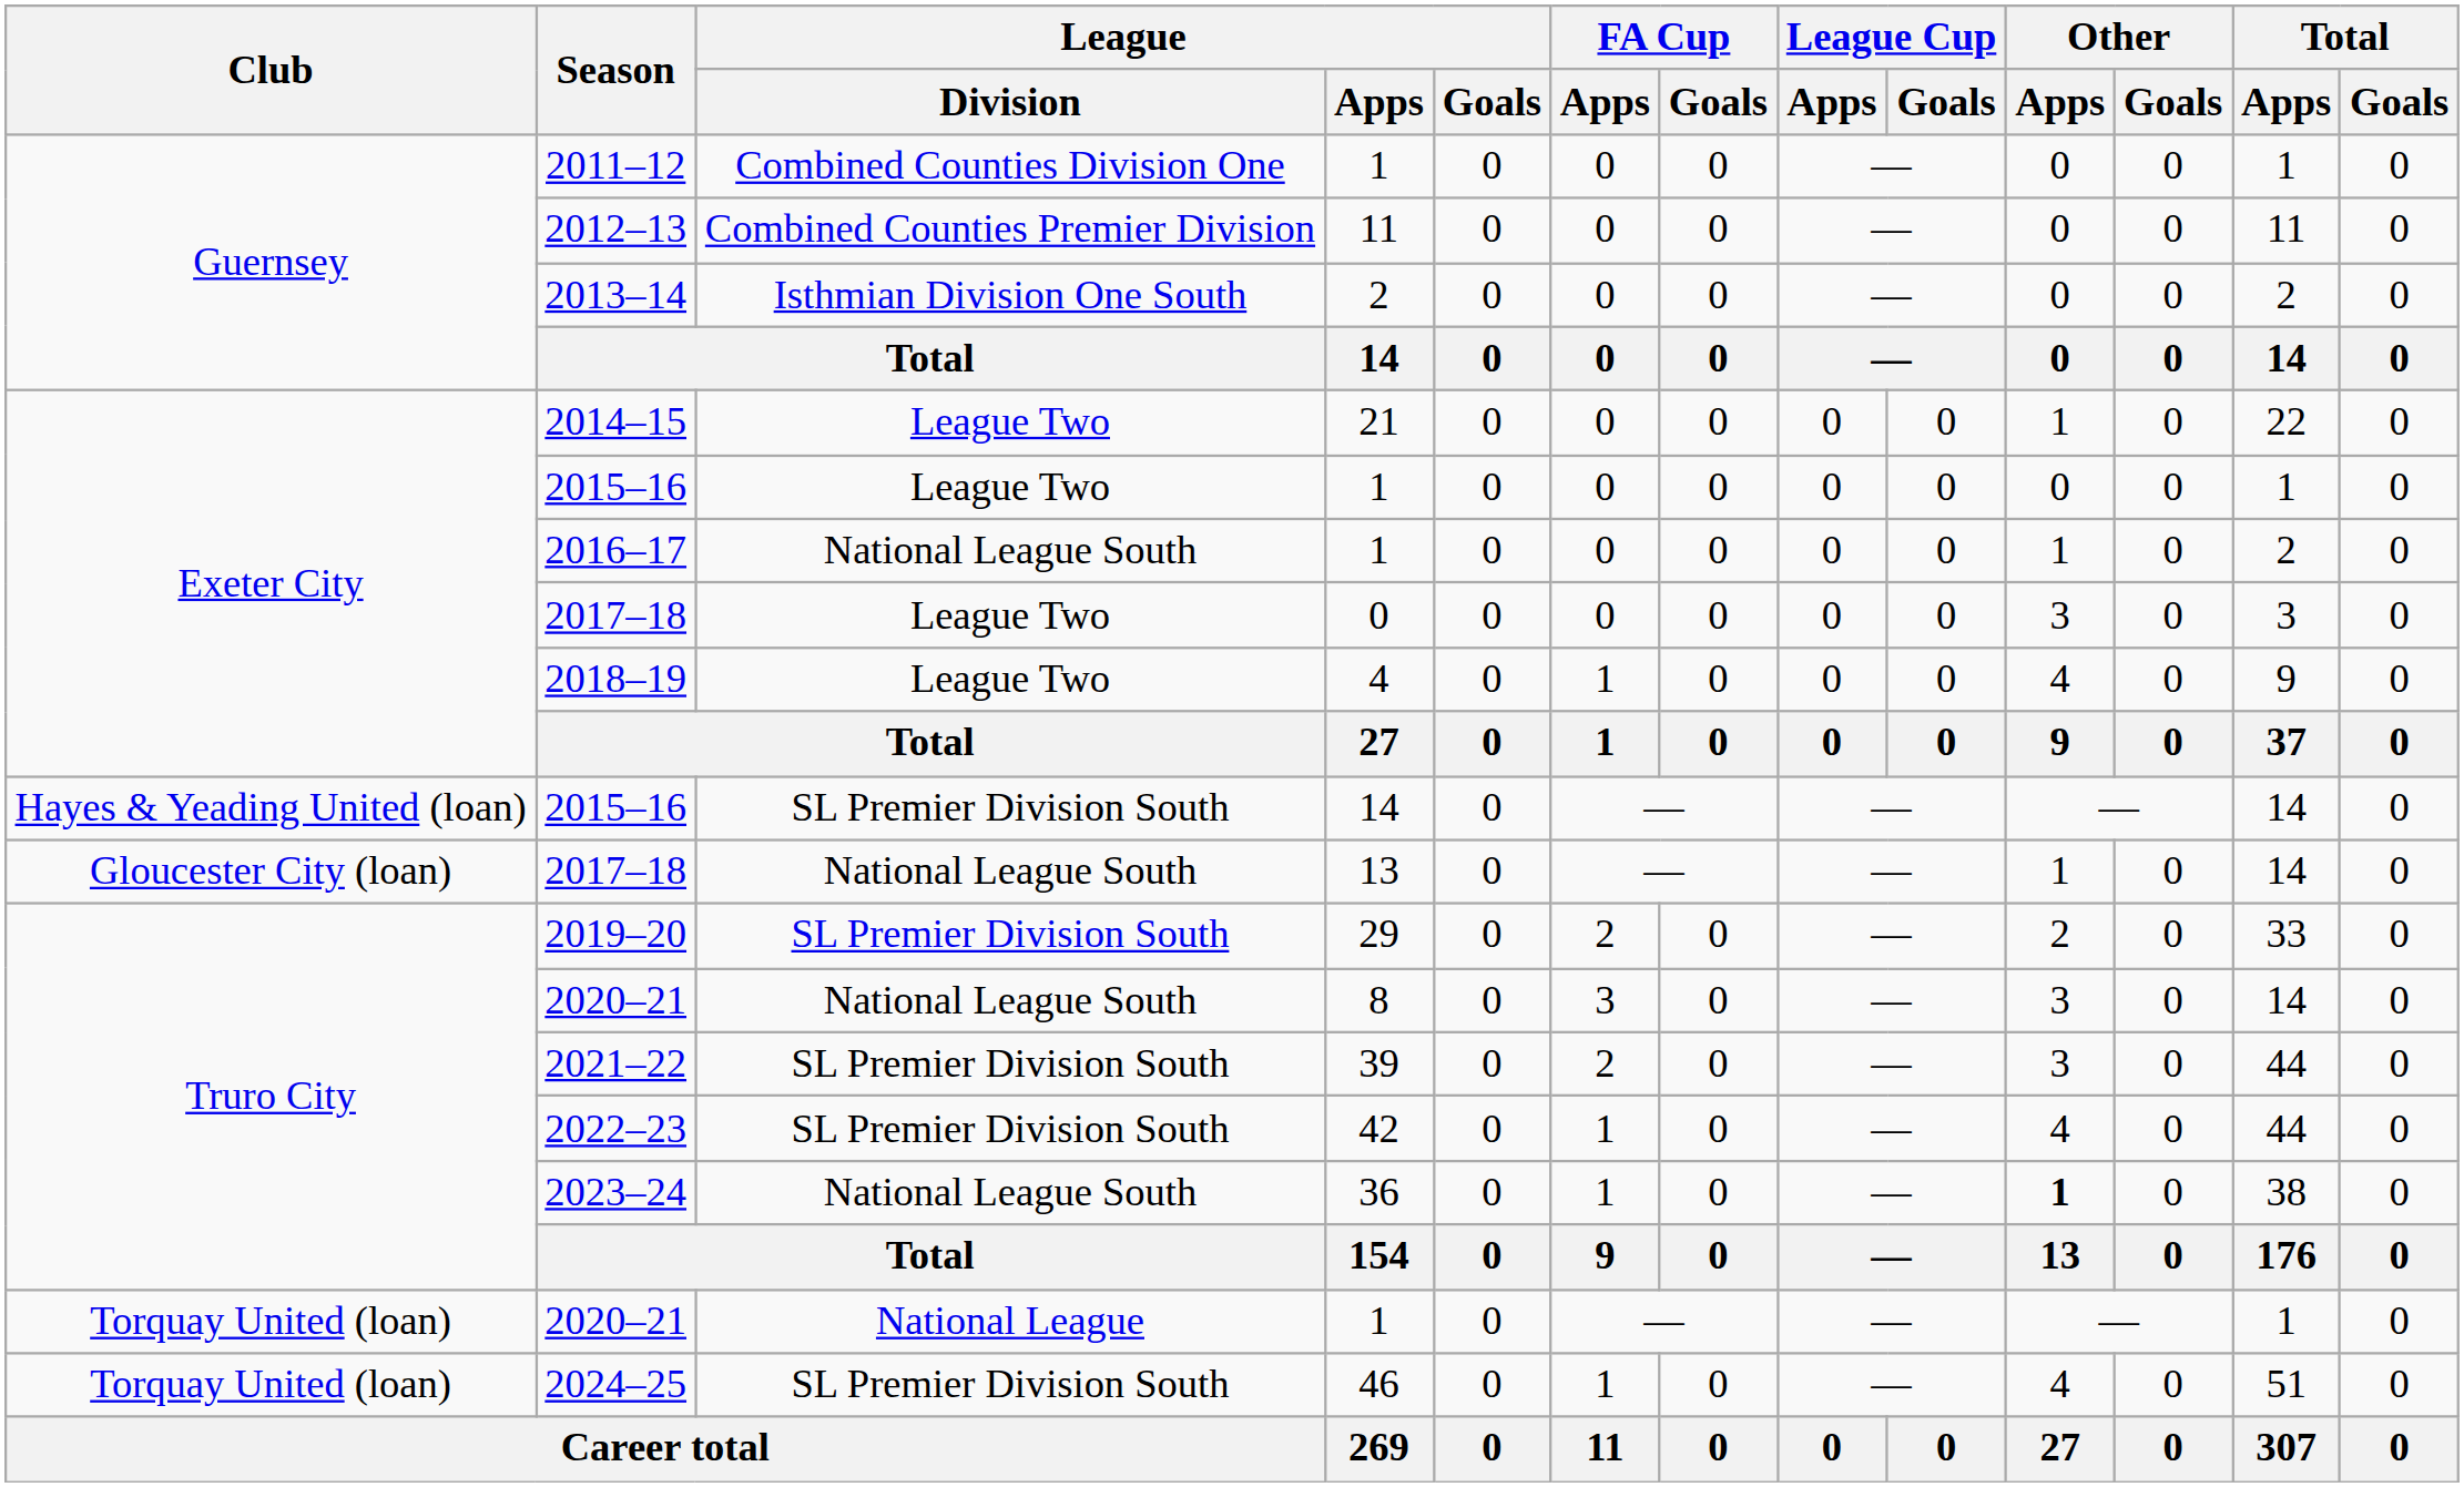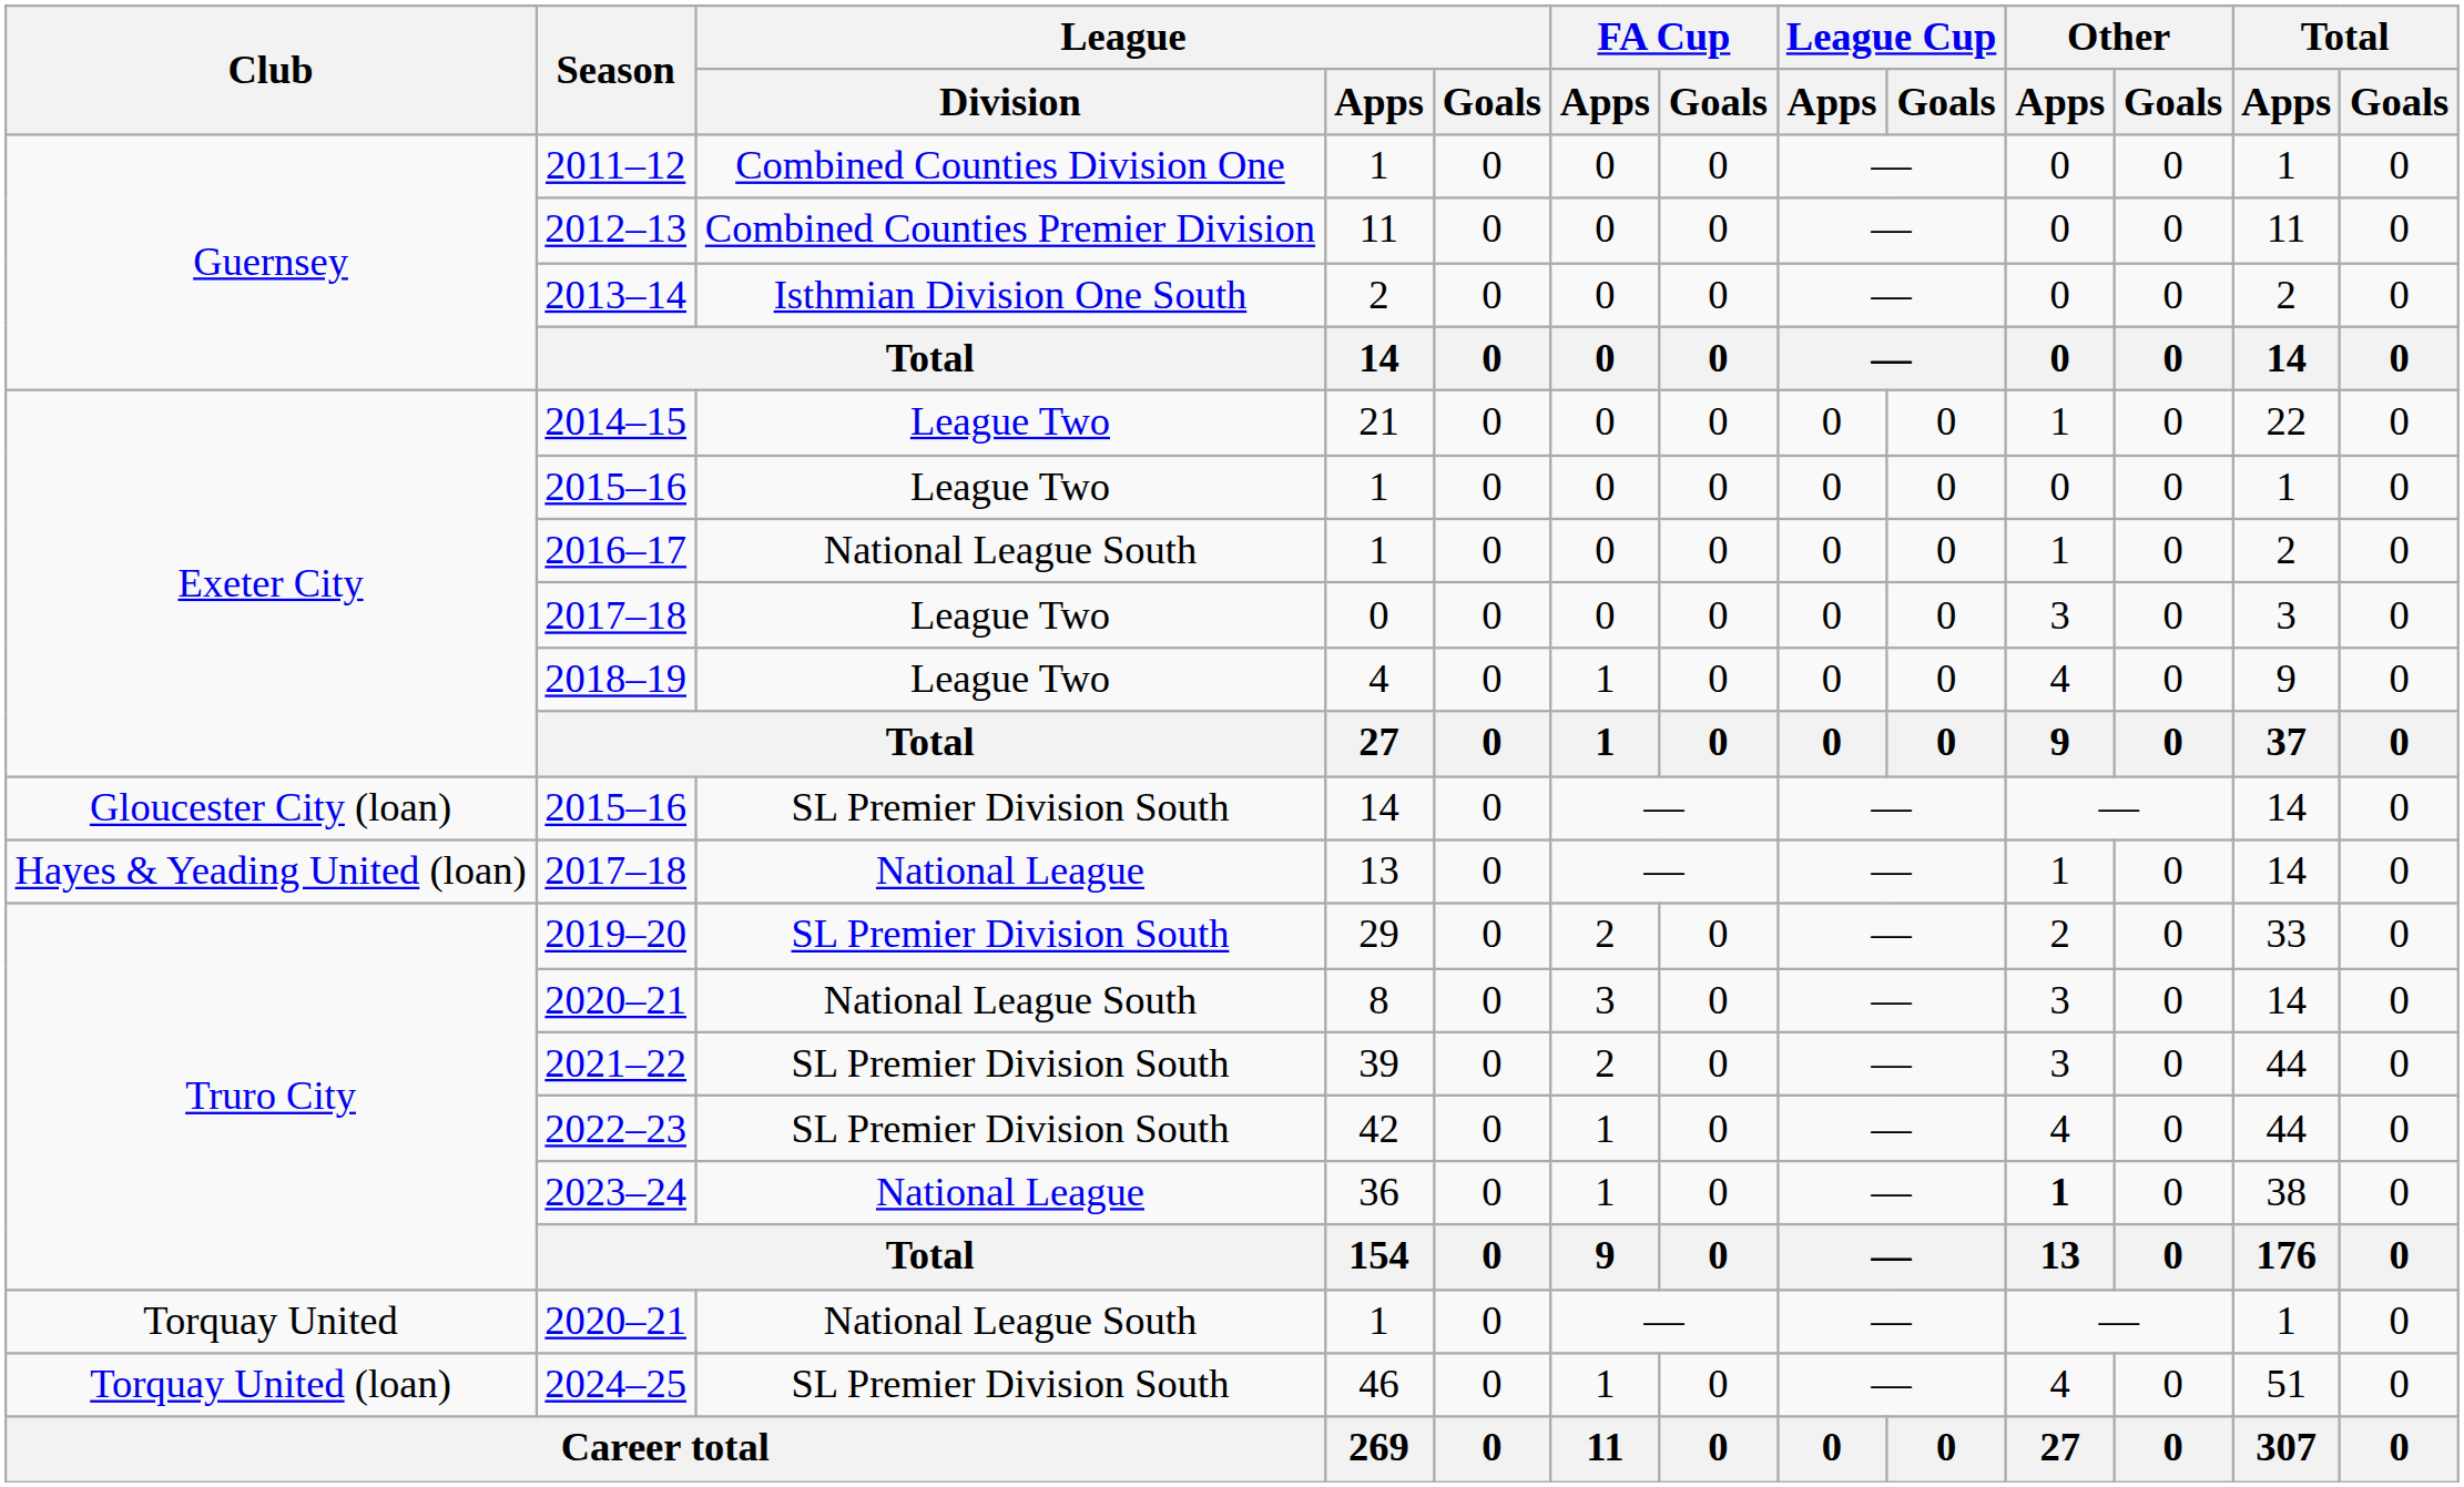2015–16 / 14 | Club: Hayes & Yeading United (loan) -> Gloucester City (loan)
2017–18 / 13 | Club: Gloucester City (loan) -> Hayes & Yeading United (loan)
2017–18 / 13 | League / Division: National League South -> National League
2023–24 | League / Division: National League South -> National League
2020–21 / 1 | Club: Torquay United (loan) -> Torquay United
2020–21 / 1 | League / Division: National League -> National League South
